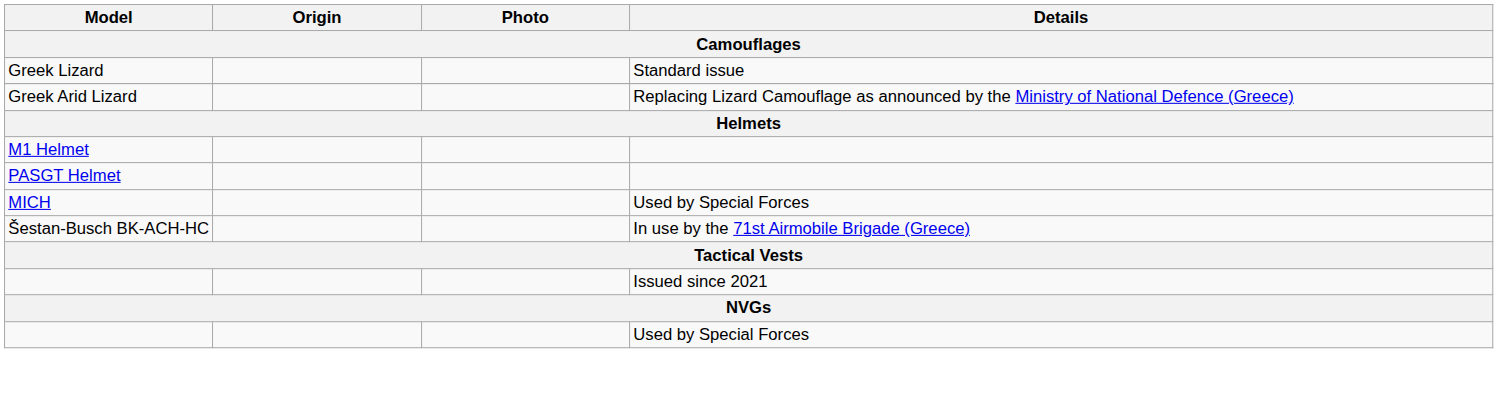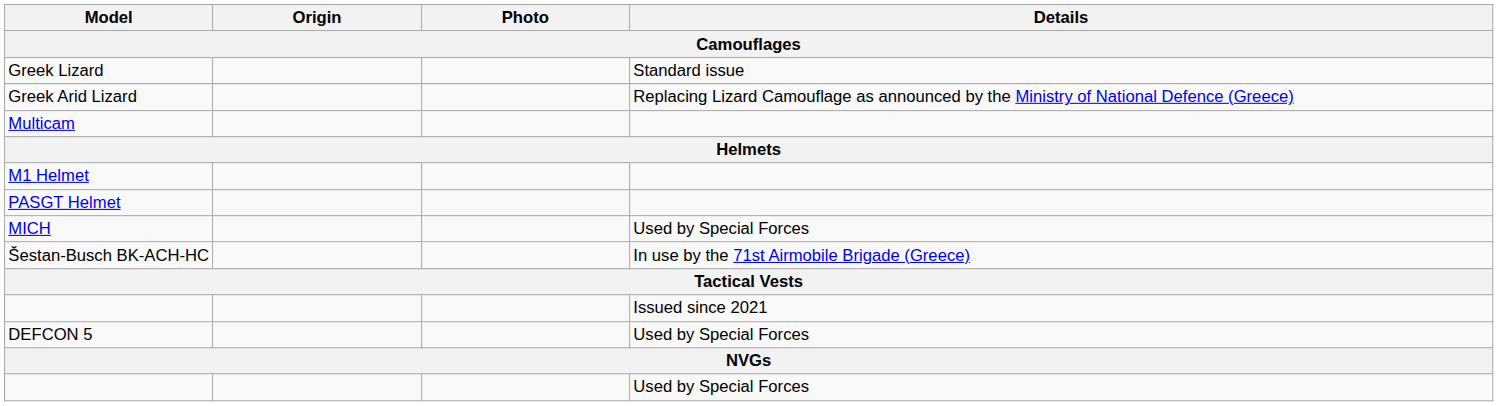+ row: Multicam
+ row: DEFCON 5 | Used by Special Forces
